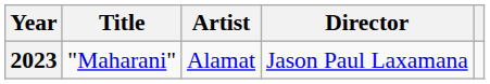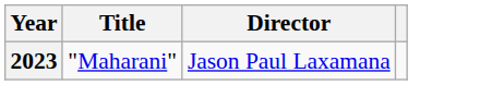- column: Artist | Alamat
